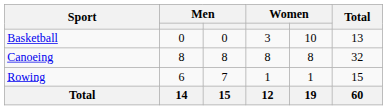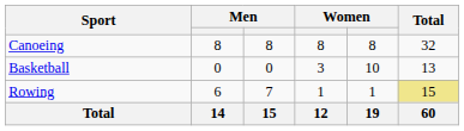rows swapped: Basketball <-> Canoeing
Rowing | Total: no background -> khaki background
